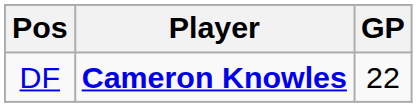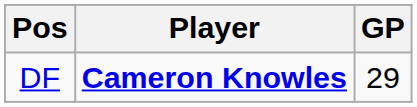DF | GP: 22 -> 29
